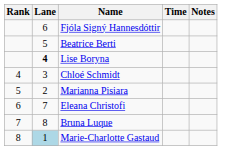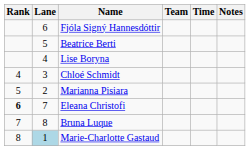+ column: Team
Lise Boryna | Lane: bold -> normal
Eleana Christofi | Rank: normal -> bold
